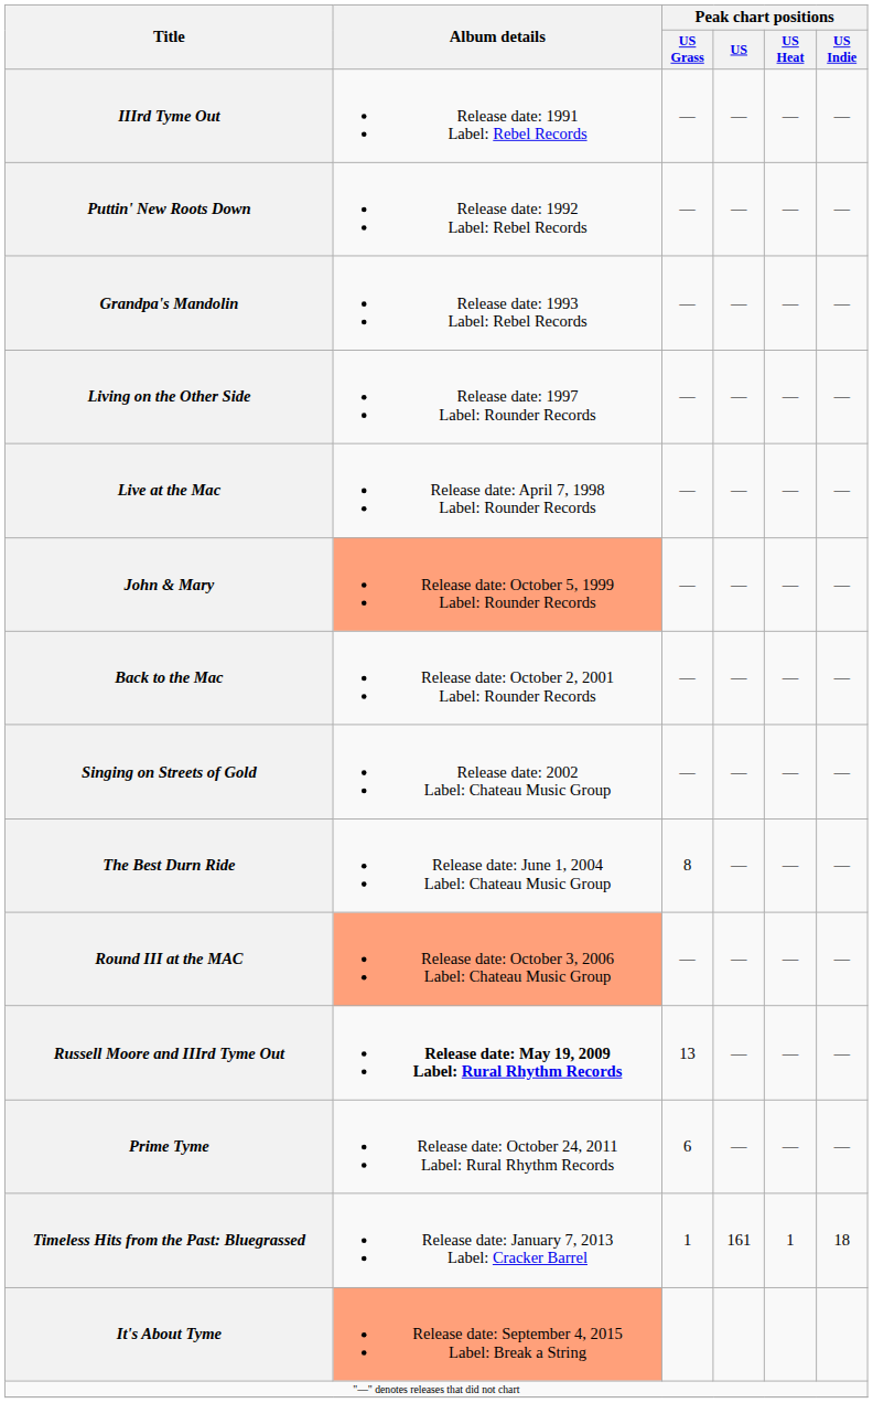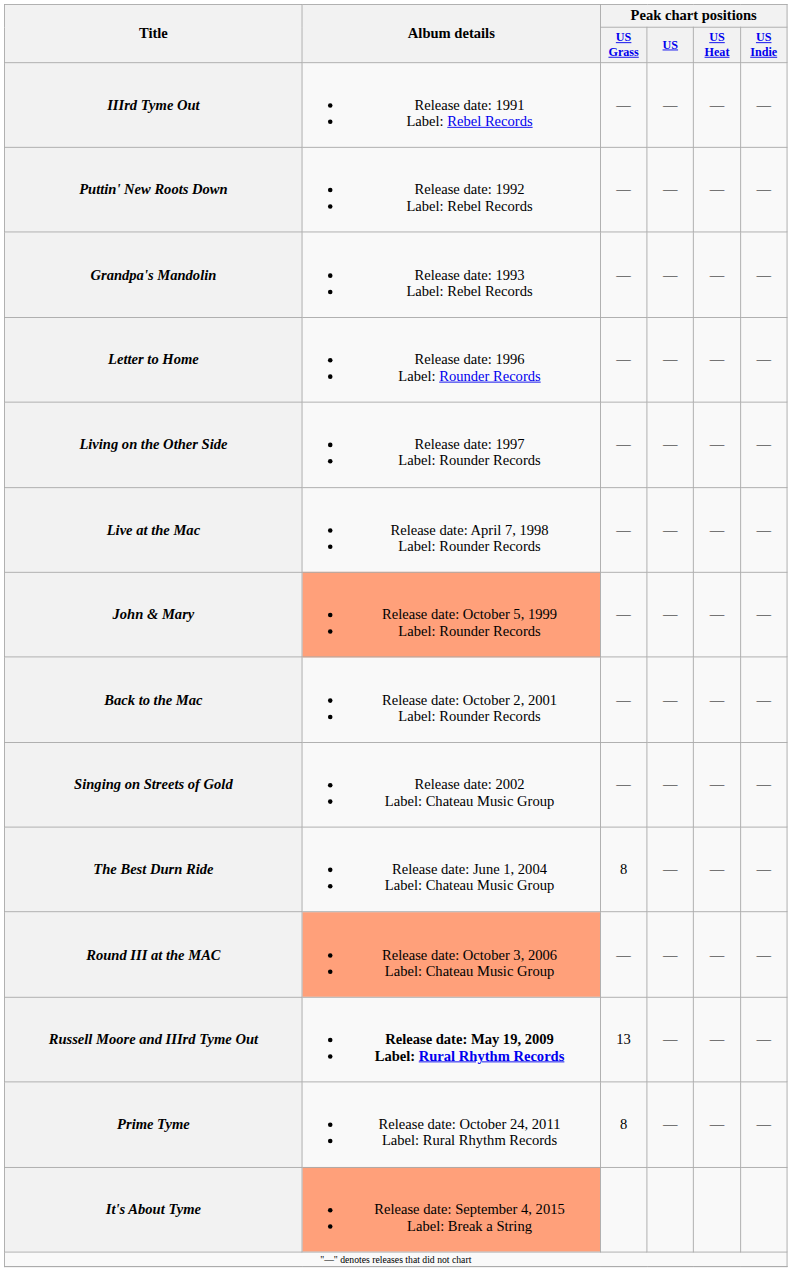+ row: Letter to Home | Release date: 1996 Label: Rounder Records | — | — | — | —
Prime Tyme | Peak chart positions / US Grass: 6 -> 8
- row: Timeless Hits from the Past: Bluegrassed | Release date: January 7, 2013 Label: Cracker Barrel | 1 | 161 | 1 | 18
